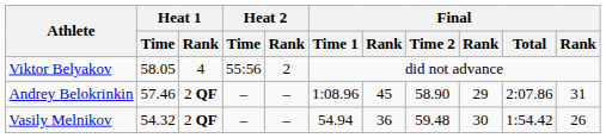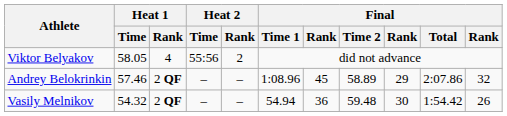Andrey Belokrinkin | Final / Time 2: 58.90 -> 58.89
Andrey Belokrinkin | column 11: 31 -> 32
